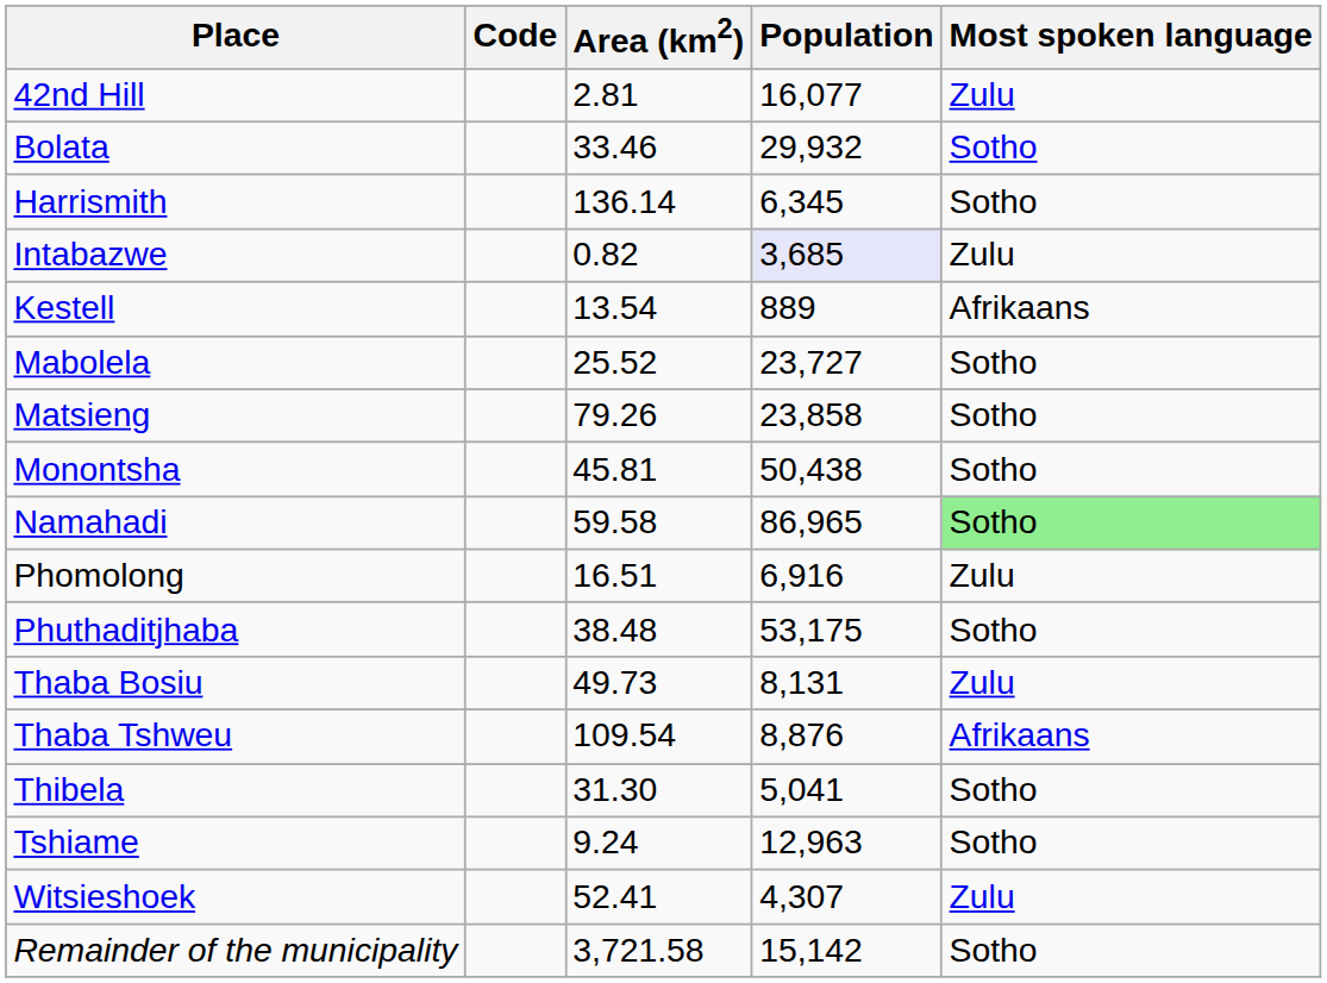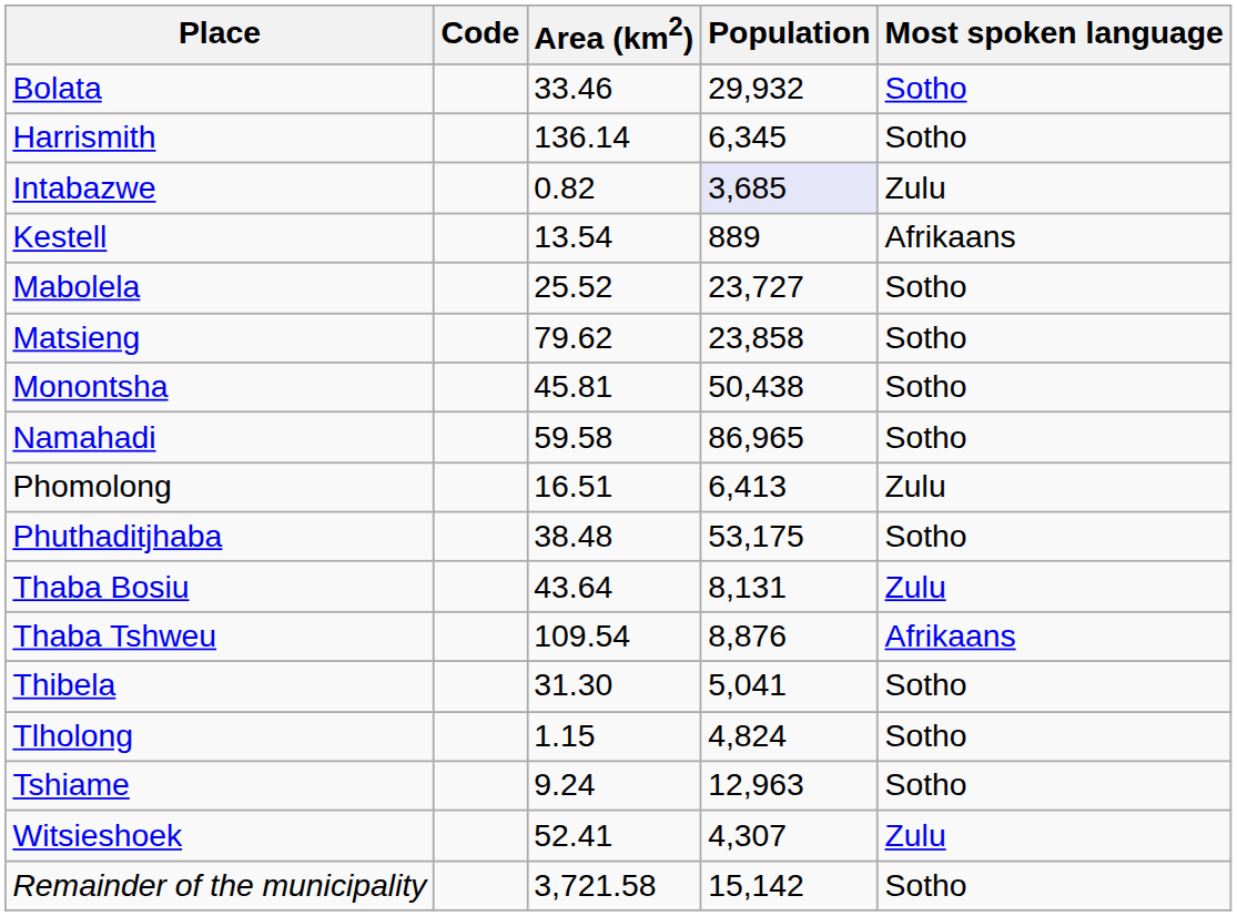- row: 42nd Hill | 2.81 | 16,077 | Zulu
Matsieng | Area (km2): 79.26 -> 79.62
Namahadi | Most spoken language: lightgreen background -> no background
Phomolong | Population: 6,916 -> 6,413
Thaba Bosiu | Area (km2): 49.73 -> 43.64
+ row: Tlholong | 1.15 | 4,824 | Sotho
